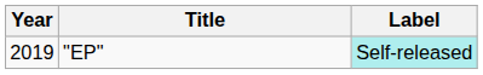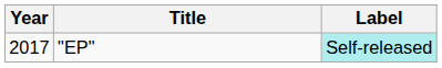"EP" | Year: 2019 -> 2017
